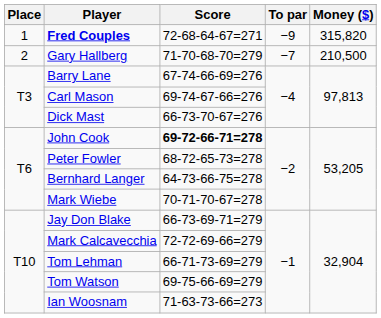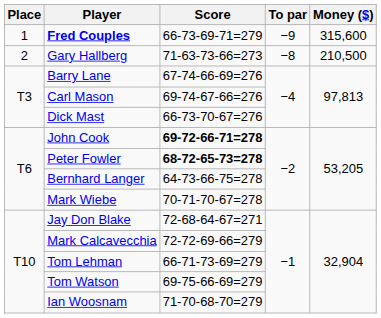Fred Couples | Score: 72-68-64-67=271 -> 66-73-69-71=279
Fred Couples | Money ($): 315,820 -> 315,600
Gary Hallberg | Score: 71-70-68-70=279 -> 71-63-73-66=273
Gary Hallberg | To par: −7 -> −8
Peter Fowler | Score: normal -> bold
Jay Don Blake | Score: 66-73-69-71=279 -> 72-68-64-67=271
Ian Woosnam | Score: 71-63-73-66=273 -> 71-70-68-70=279
